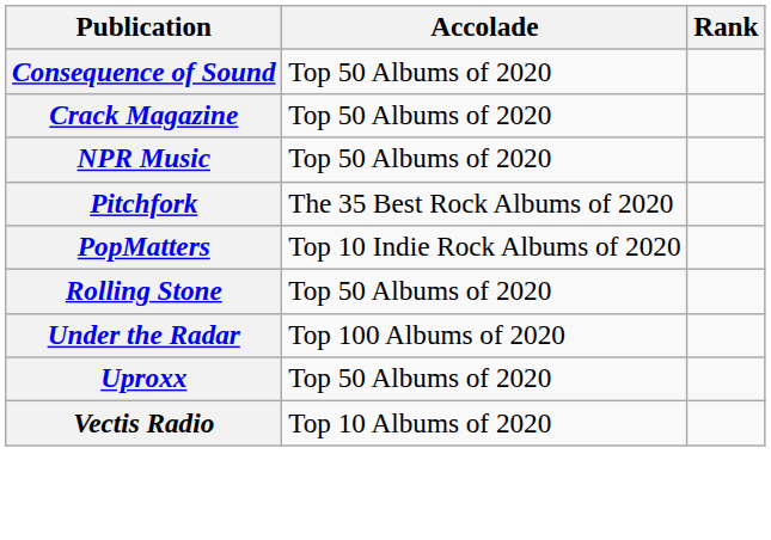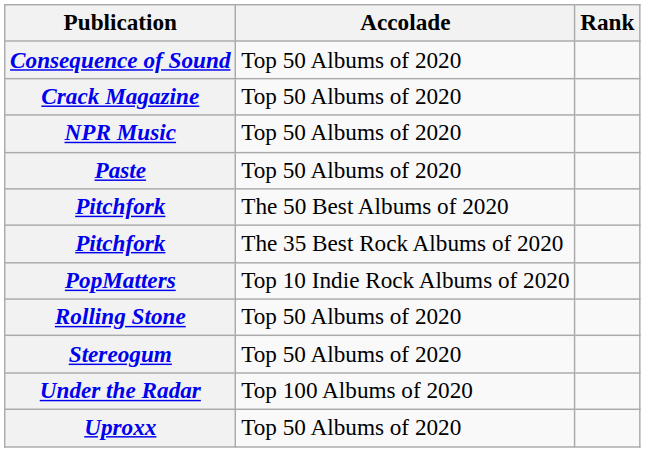+ row: Paste | Top 50 Albums of 2020
+ row: Pitchfork | The 50 Best Albums of 2020
+ row: Stereogum | Top 50 Albums of 2020
- row: Vectis Radio | Top 10 Albums of 2020
